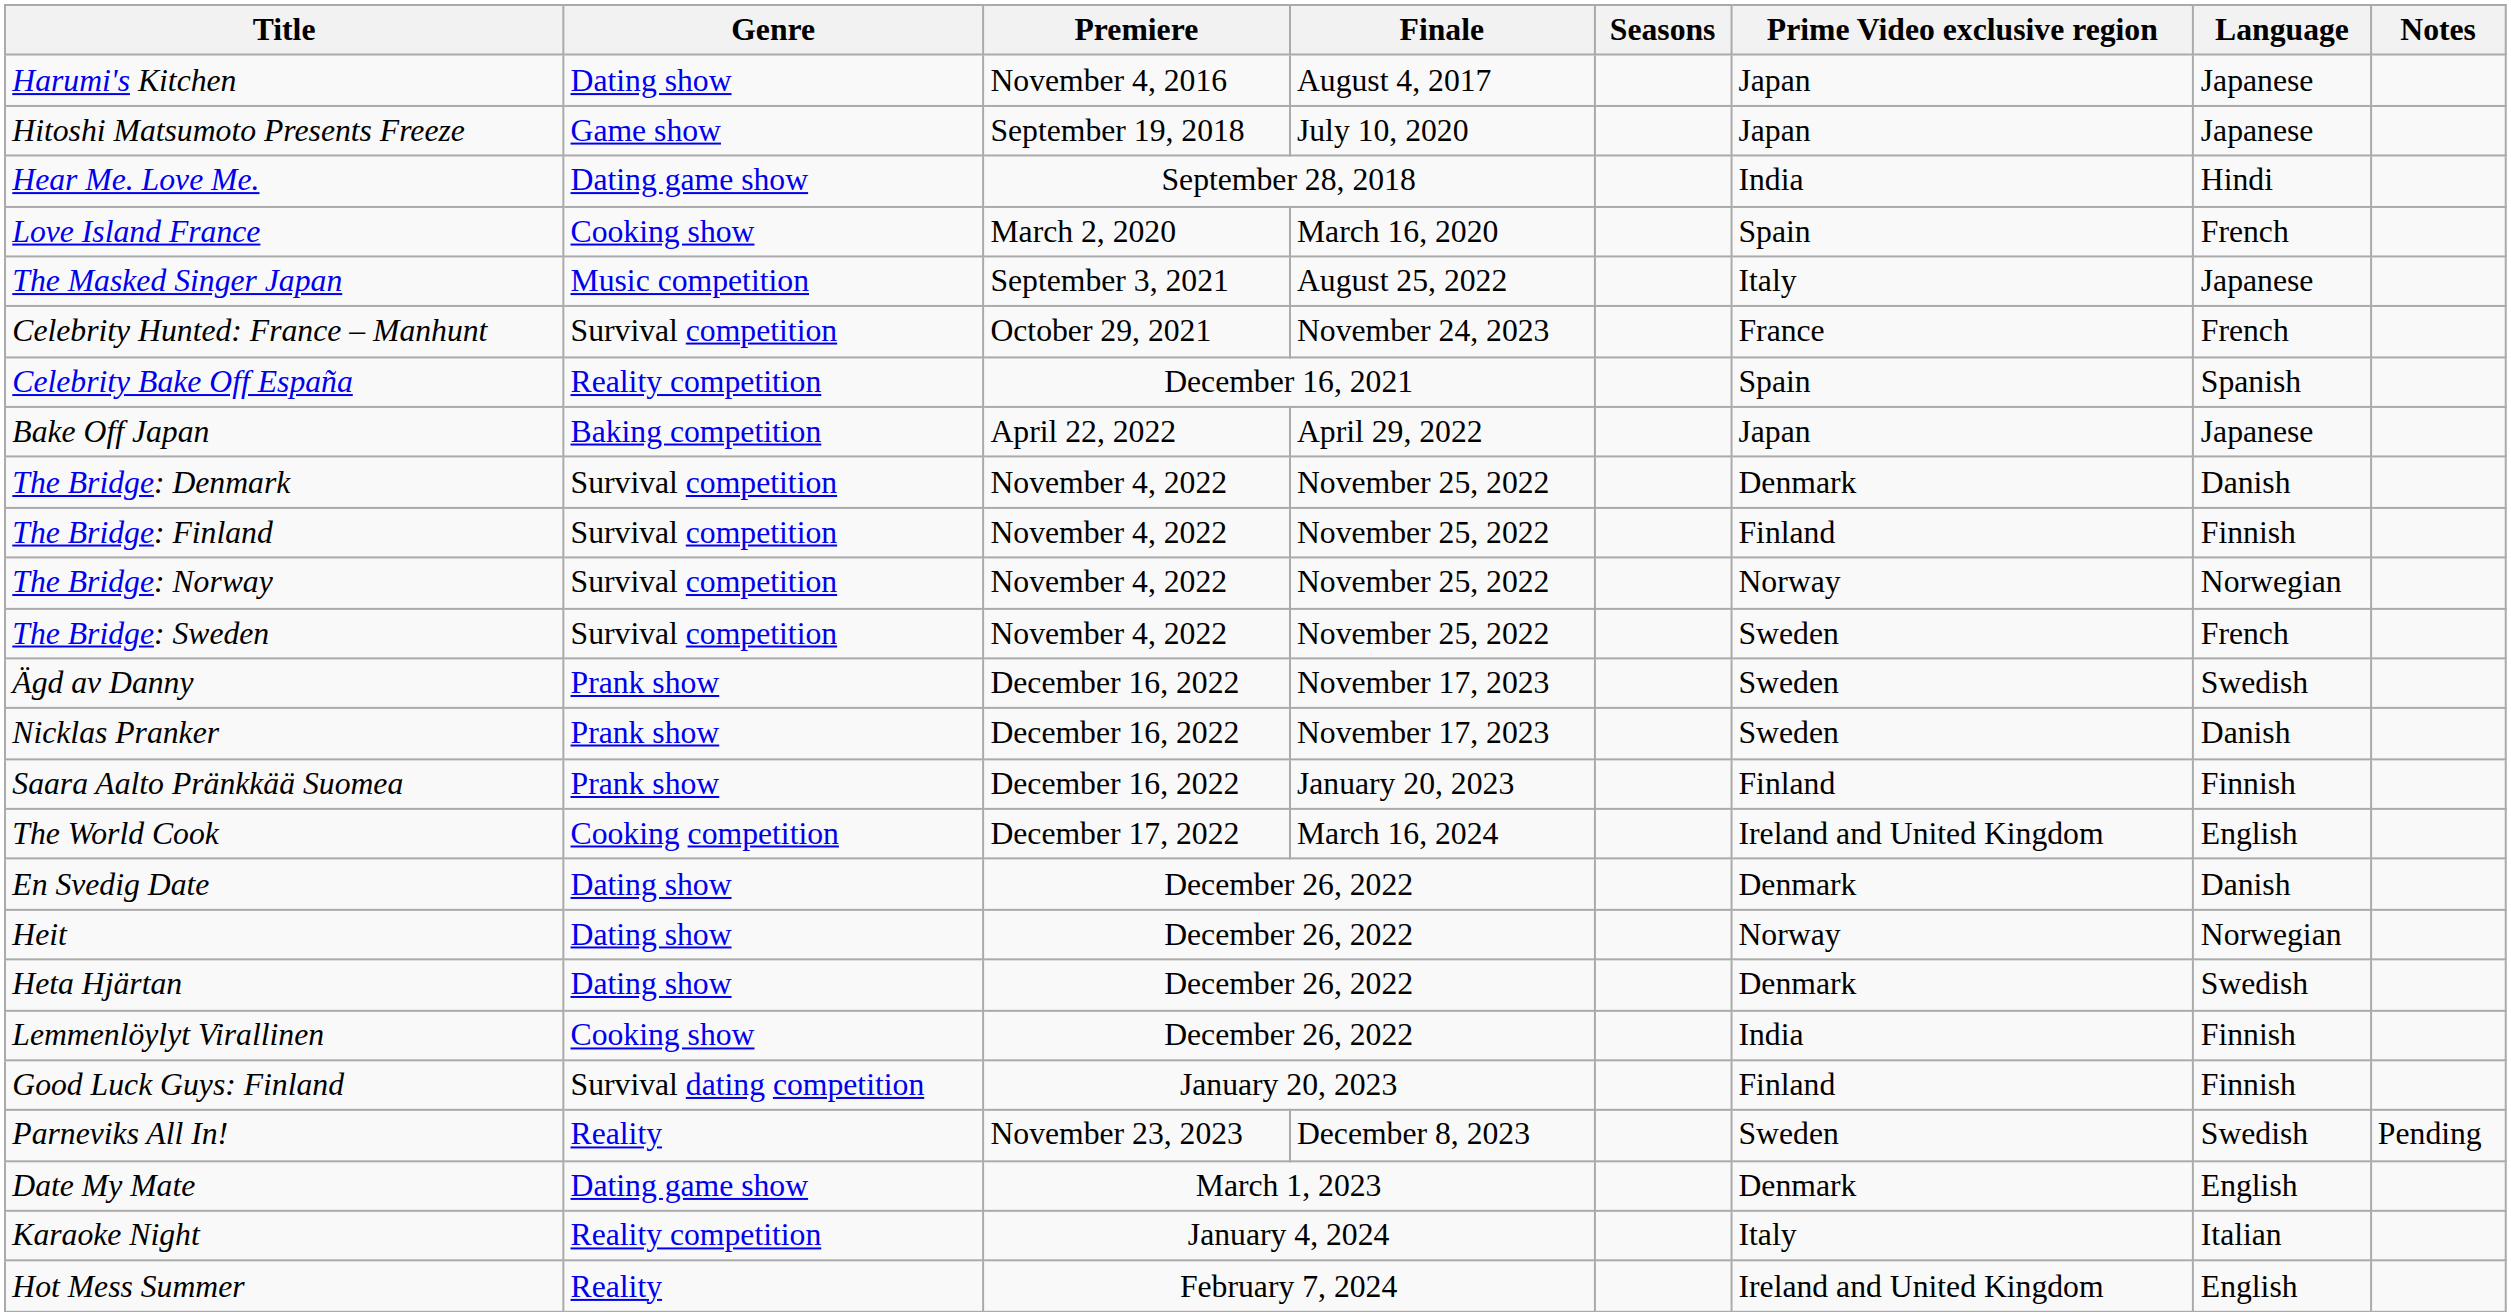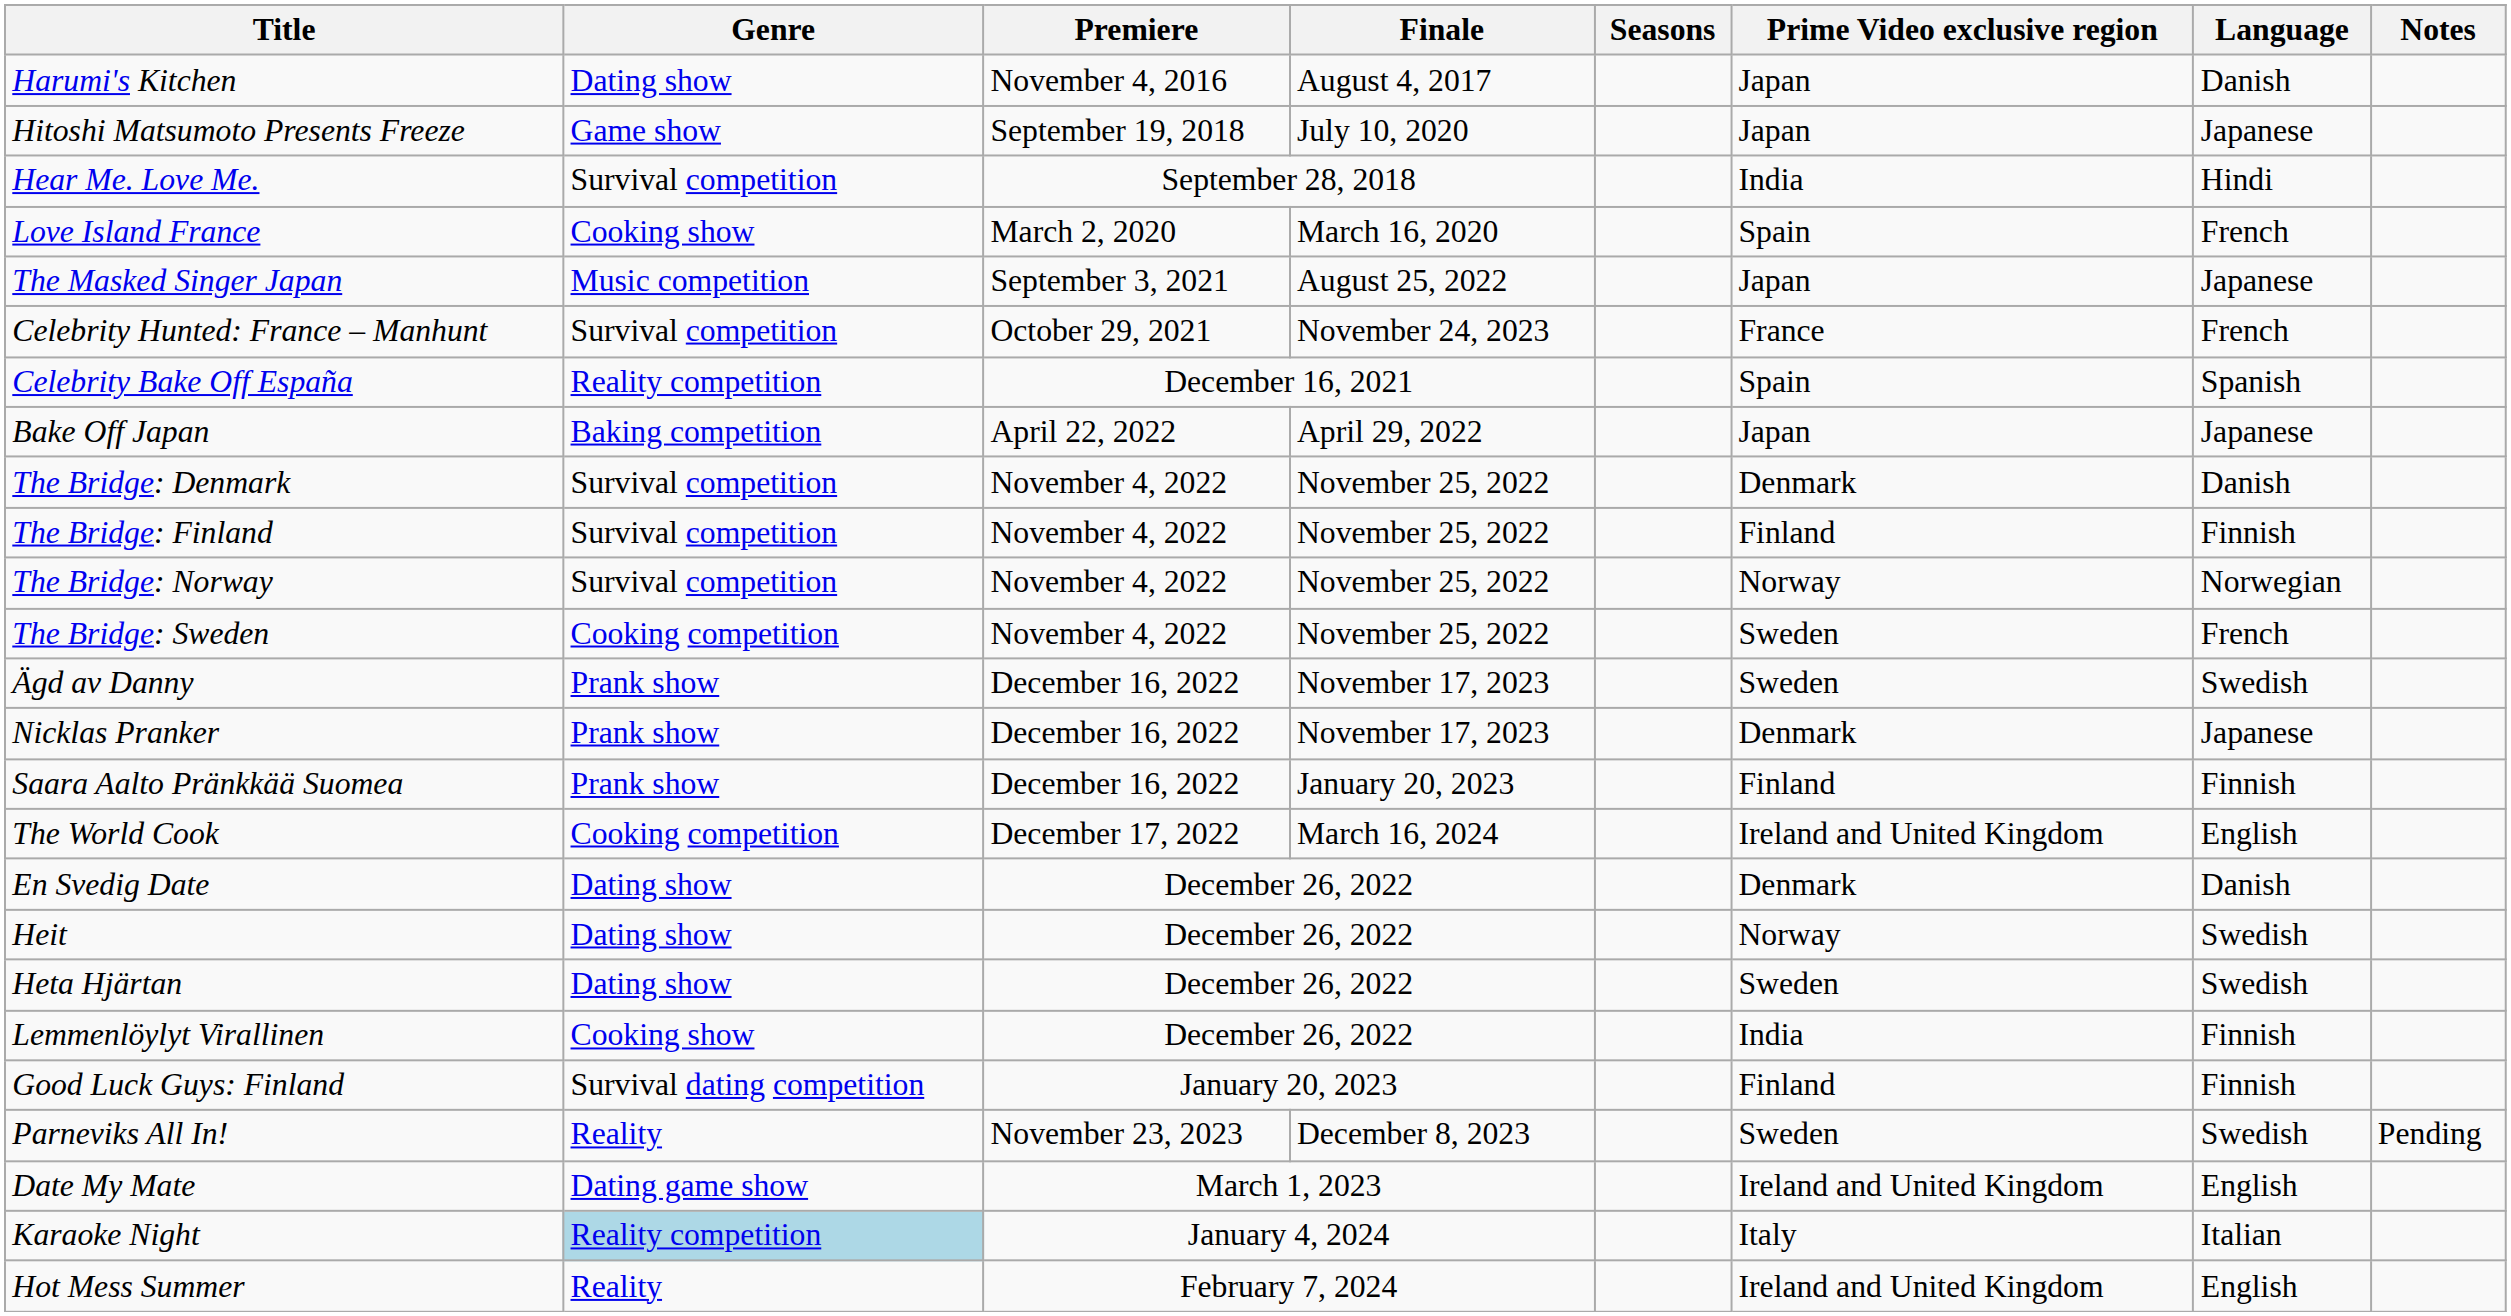Harumi's Kitchen | Language: Japanese -> Danish
Hear Me. Love Me. | Genre: Dating game show -> Survival competition
The Masked Singer Japan | Prime Video exclusive region: Italy -> Japan
The Bridge: Sweden | Genre: Survival competition -> Cooking competition
Nicklas Pranker | Prime Video exclusive region: Sweden -> Denmark
Nicklas Pranker | Language: Danish -> Japanese
Heit | Language: Norwegian -> Swedish
Heta Hjärtan | Prime Video exclusive region: Denmark -> Sweden
Date My Mate | Prime Video exclusive region: Denmark -> Ireland and United Kingdom
Karaoke Night | Genre: no background -> lightblue background
